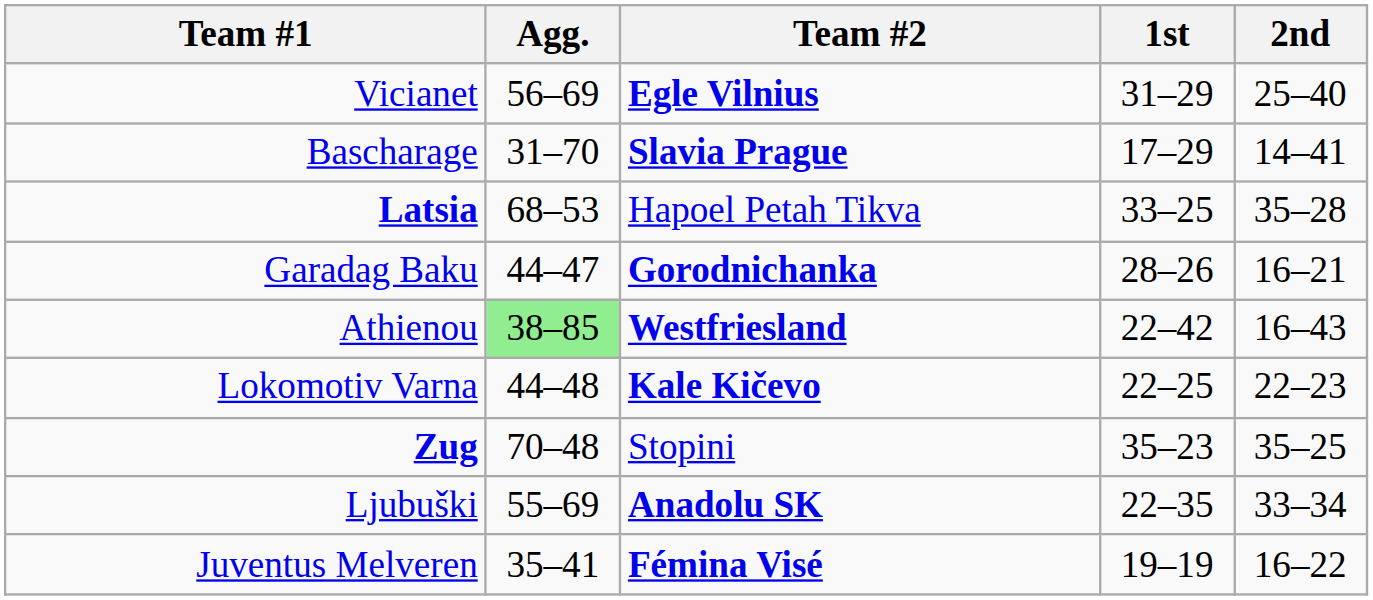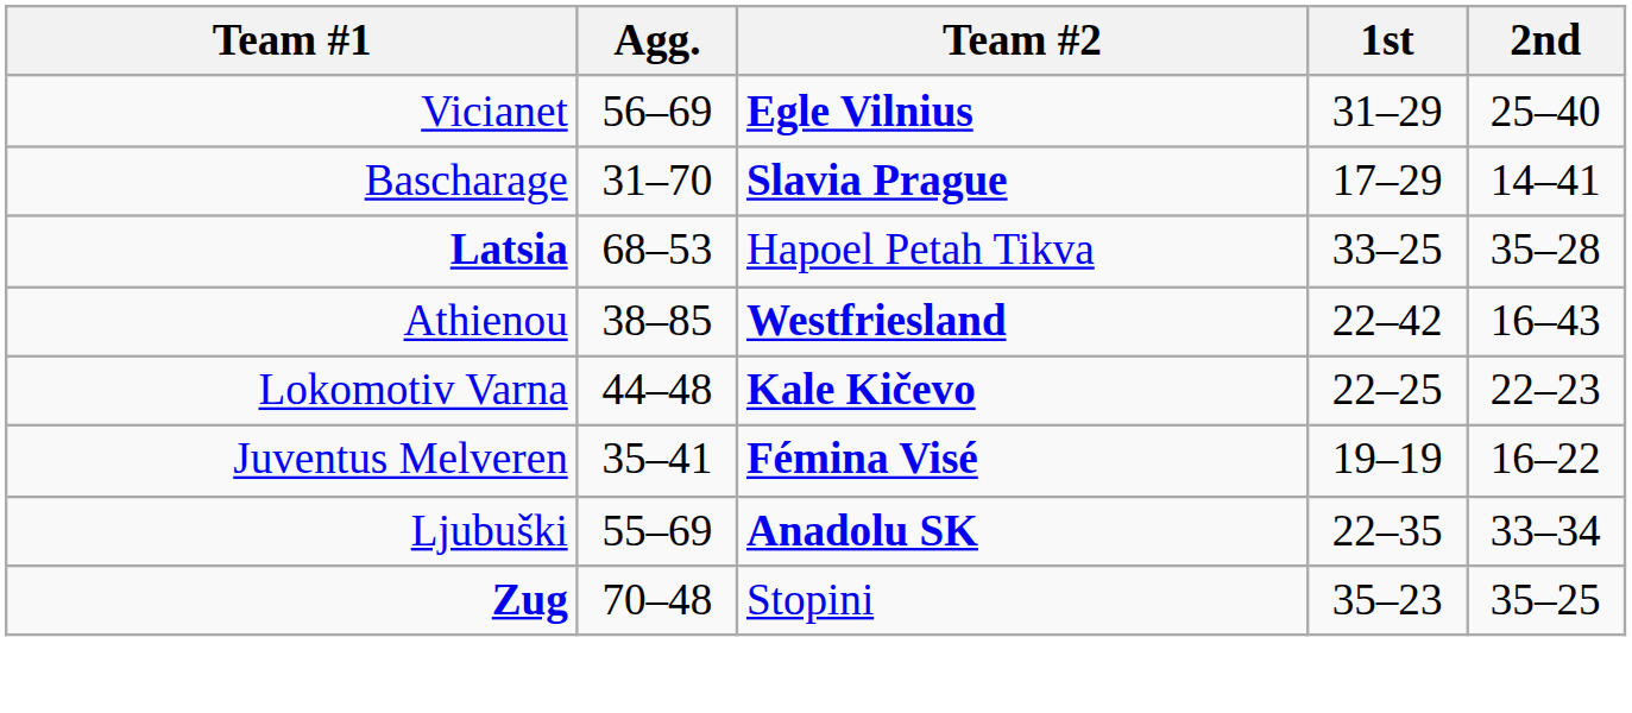- row: Garadag Baku | 44–47 | Gorodnichanka | 28–26 | 16–21
Athienou | Agg.: lightgreen background -> no background
rows swapped: Juventus Melveren <-> Zug
